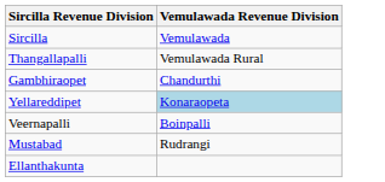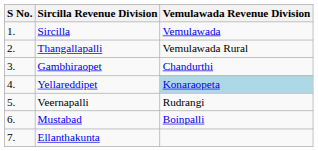+ column: S No. | 1. | 2. | 3. | 4. | 5. | 6. | 7.
Veernapalli | Vemulawada Revenue Division: Boinpalli -> Rudrangi
Mustabad | Vemulawada Revenue Division: Rudrangi -> Boinpalli
